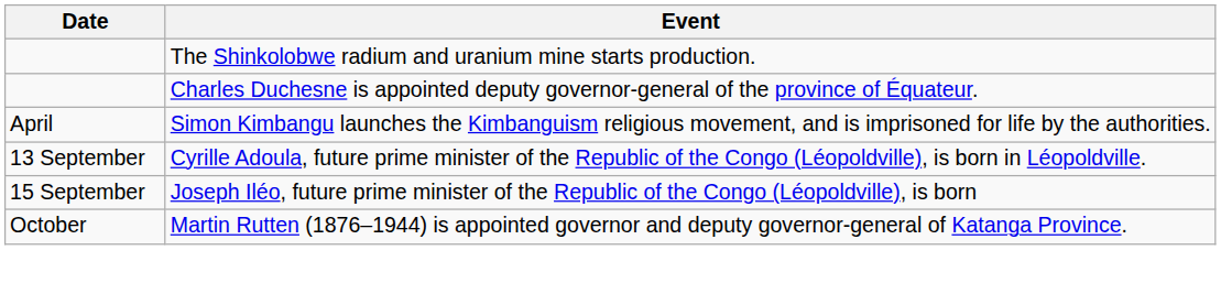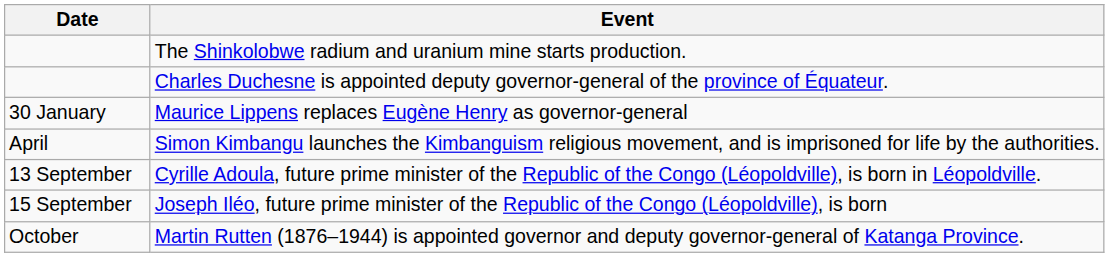+ row: 30 January | Maurice Lippens replaces Eugène Henry as governor-general
